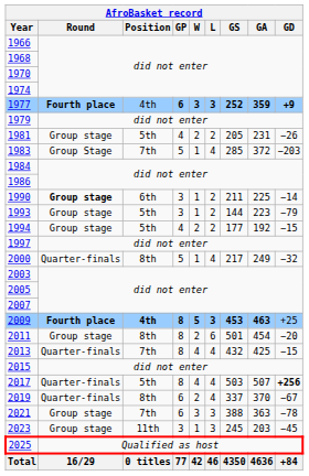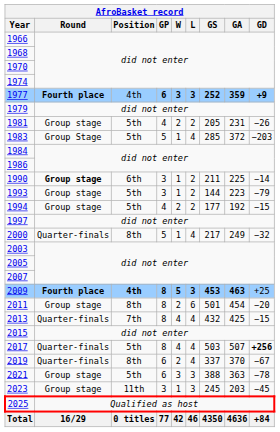1983 | AfroBasket record / Position: 7th -> 5th
2021 | AfroBasket record / Position: 7th -> 5th
